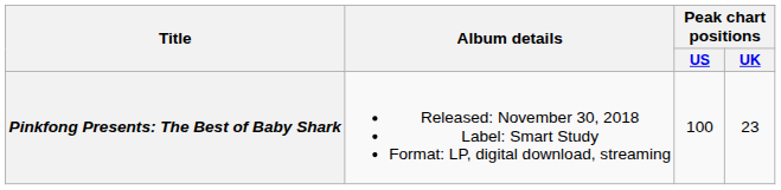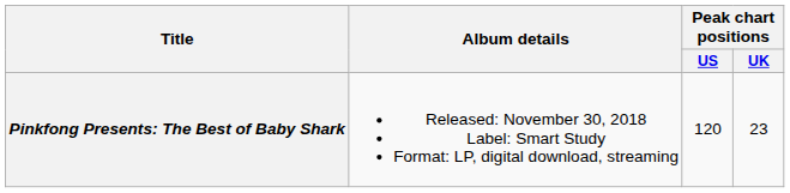Pinkfong Presents: The Best of Baby Shark | Peak chart positions / US: 100 -> 120
